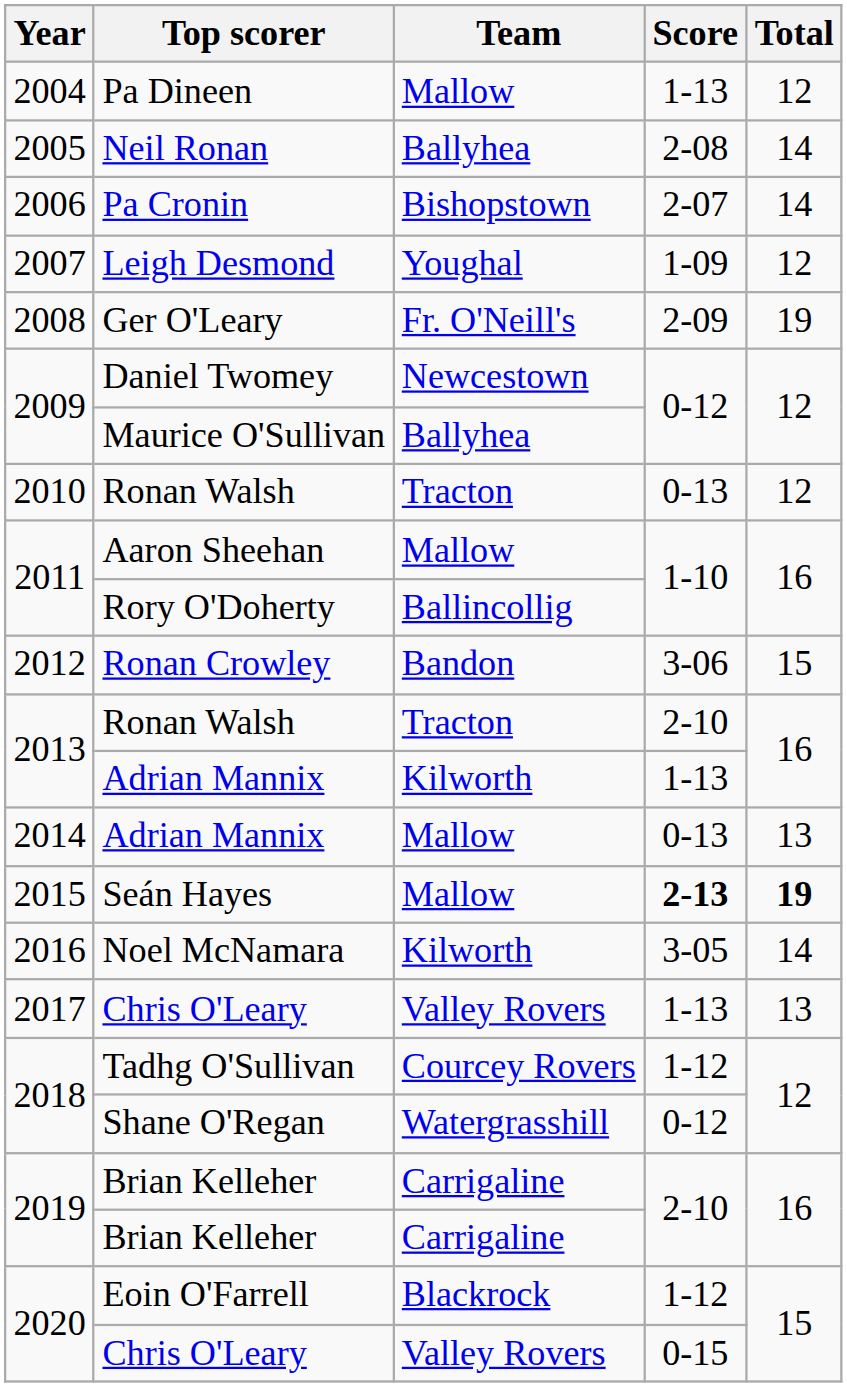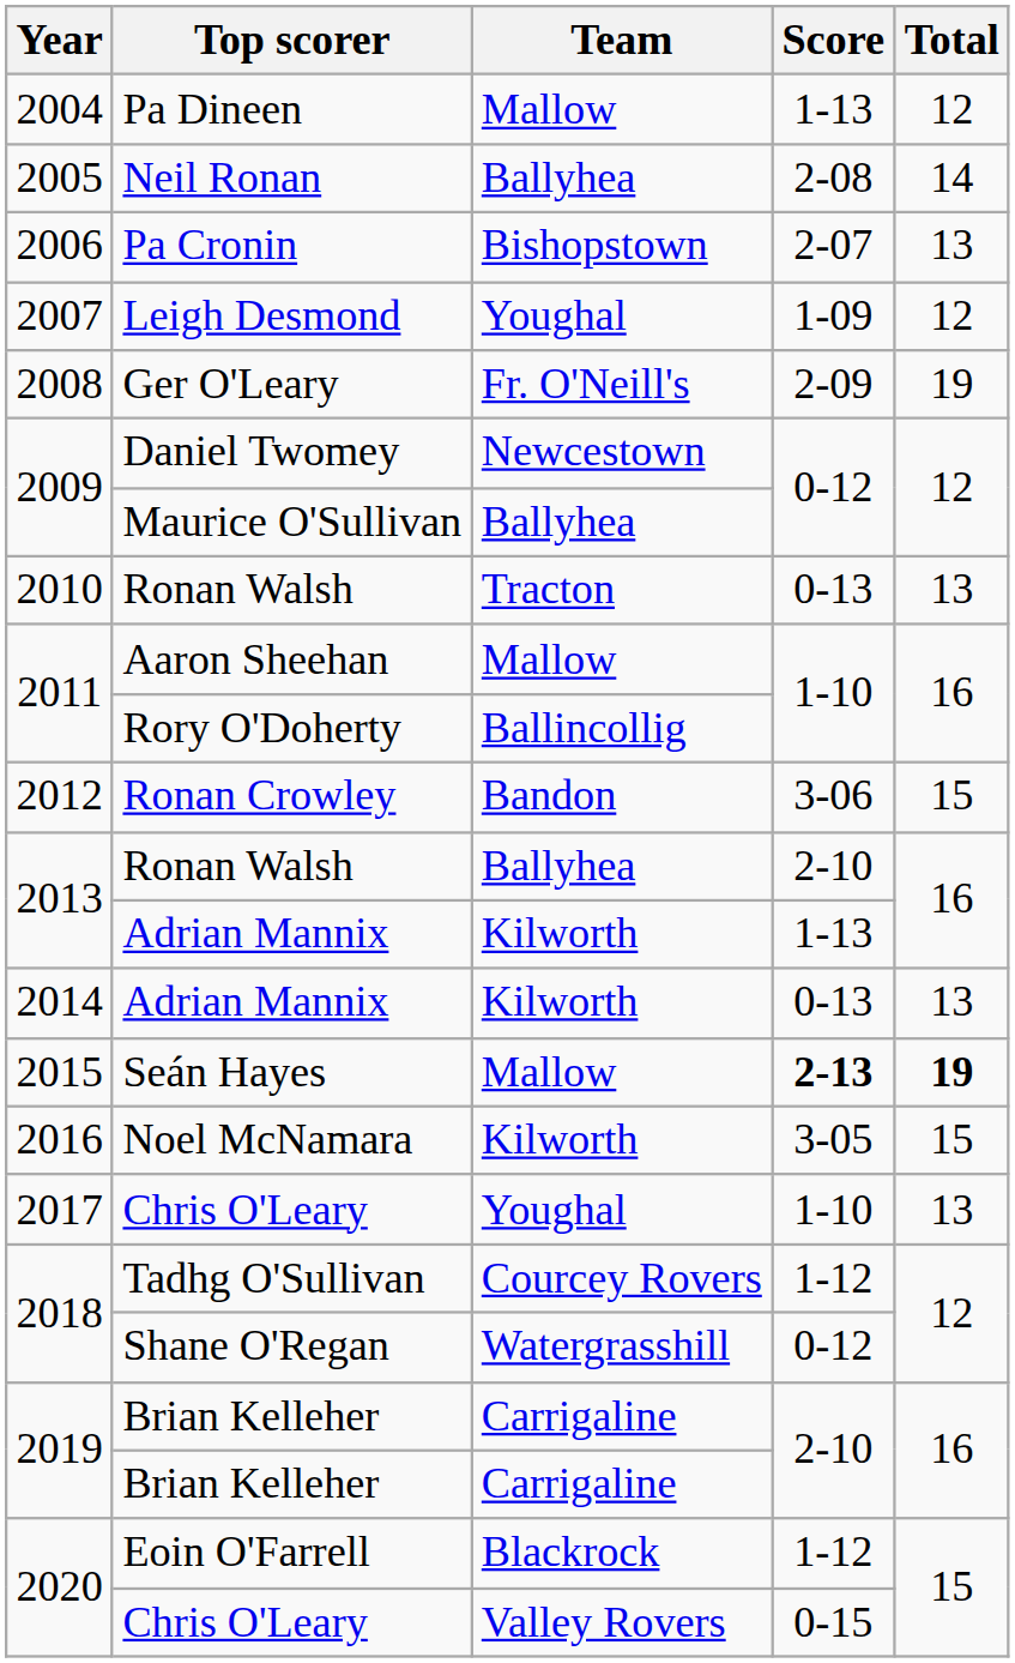Pa Cronin | Total: 14 -> 13
2010 / Ronan Walsh | Total: 12 -> 13
2013 / Ronan Walsh | Team: Tracton -> Ballyhea
2014 / Adrian Mannix | Team: Mallow -> Kilworth
Noel McNamara | Total: 14 -> 15
2017 / Chris O'Leary | Team: Valley Rovers -> Youghal
2017 / Chris O'Leary | Score: 1-13 -> 1-10
